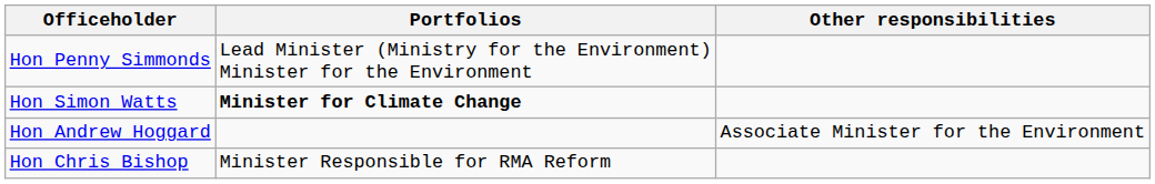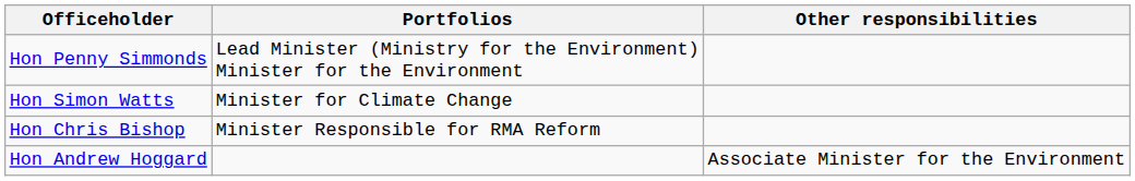Hon Simon Watts | Portfolios: bold -> normal
rows swapped: Hon Chris Bishop <-> Hon Andrew Hoggard
